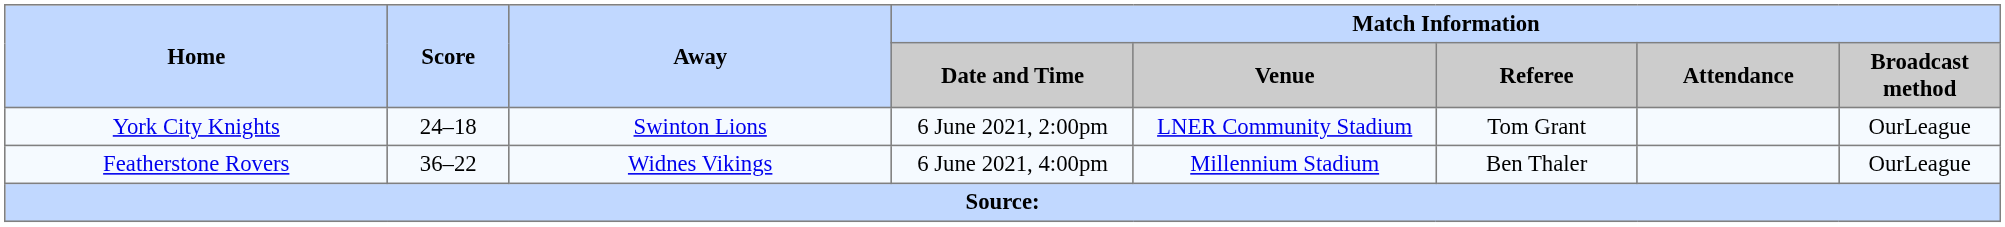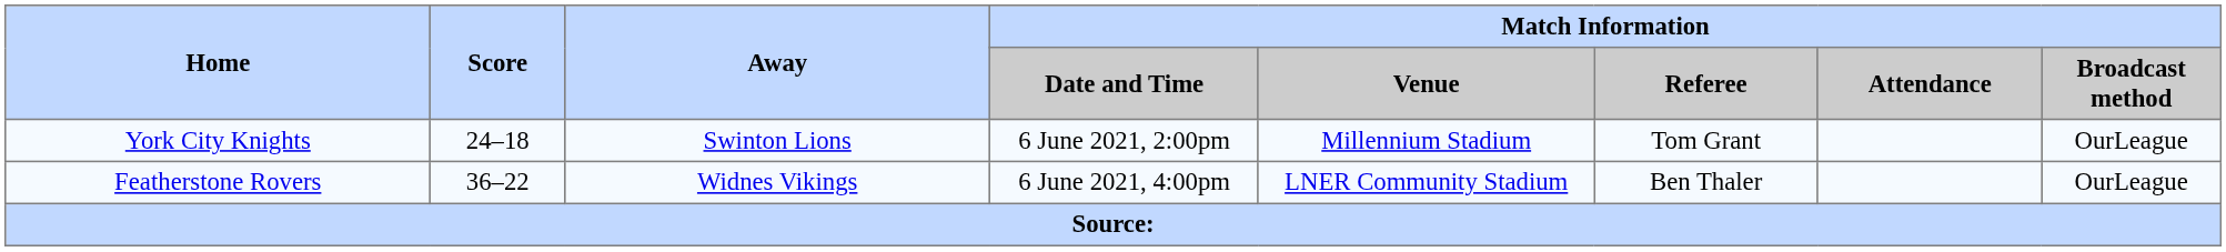York City Knights | Match Information / Venue: LNER Community Stadium -> Millennium Stadium
Featherstone Rovers | Match Information / Venue: Millennium Stadium -> LNER Community Stadium
